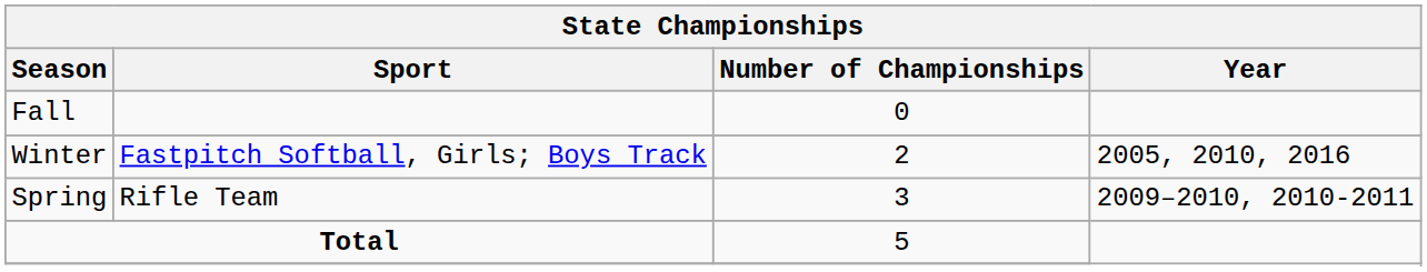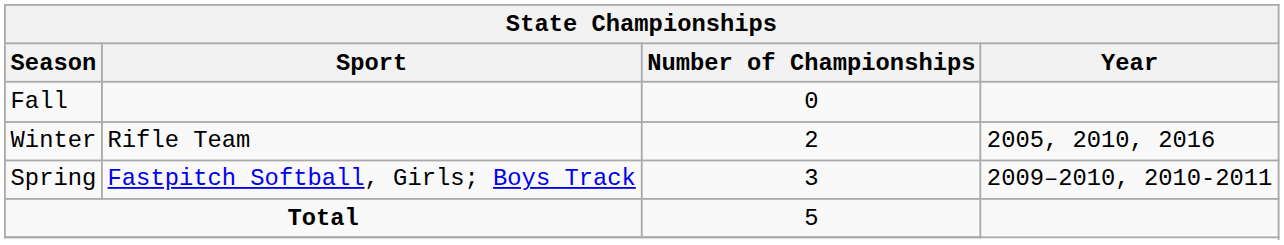Winter | Sport: Fastpitch Softball, Girls; Boys Track -> Rifle Team
Spring | Sport: Rifle Team -> Fastpitch Softball, Girls; Boys Track
